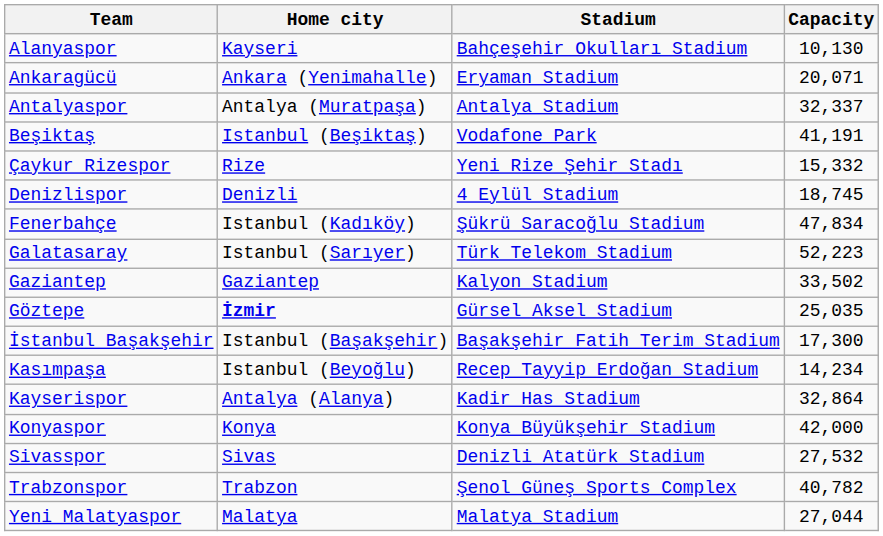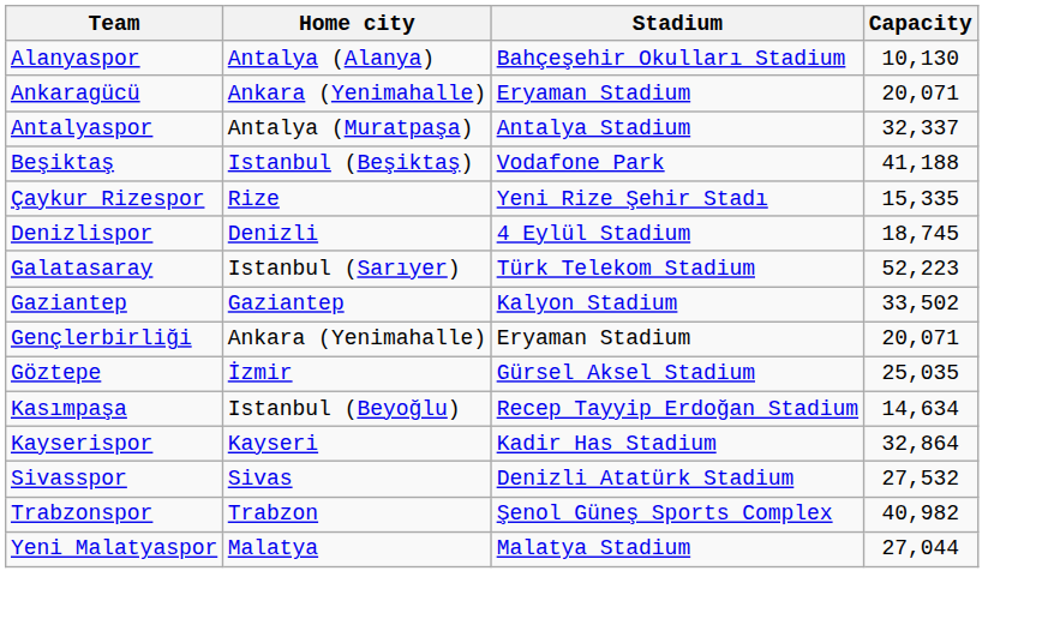Alanyaspor | Home city: Kayseri -> Antalya (Alanya)
Beşiktaş | Capacity: 41,191 -> 41,188
Çaykur Rizespor | Capacity: 15,332 -> 15,335
- row: Fenerbahçe | Istanbul (Kadıköy) | Şükrü Saracoğlu Stadium | 47,834
+ row: Gençlerbirliği | Ankara (Yenimahalle) | Eryaman Stadium | 20,071
Göztepe | Home city: bold -> normal
- row: İstanbul Başakşehir | Istanbul (Başakşehir) | Başakşehir Fatih Terim Stadium | 17,300
Kasımpaşa | Capacity: 14,234 -> 14,634
Kayserispor | Home city: Antalya (Alanya) -> Kayseri
- row: Konyaspor | Konya | Konya Büyükşehir Stadium | 42,000
Trabzonspor | Capacity: 40,782 -> 40,982
